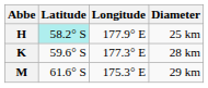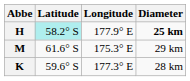H | Diameter: normal -> bold
rows swapped: K <-> M
